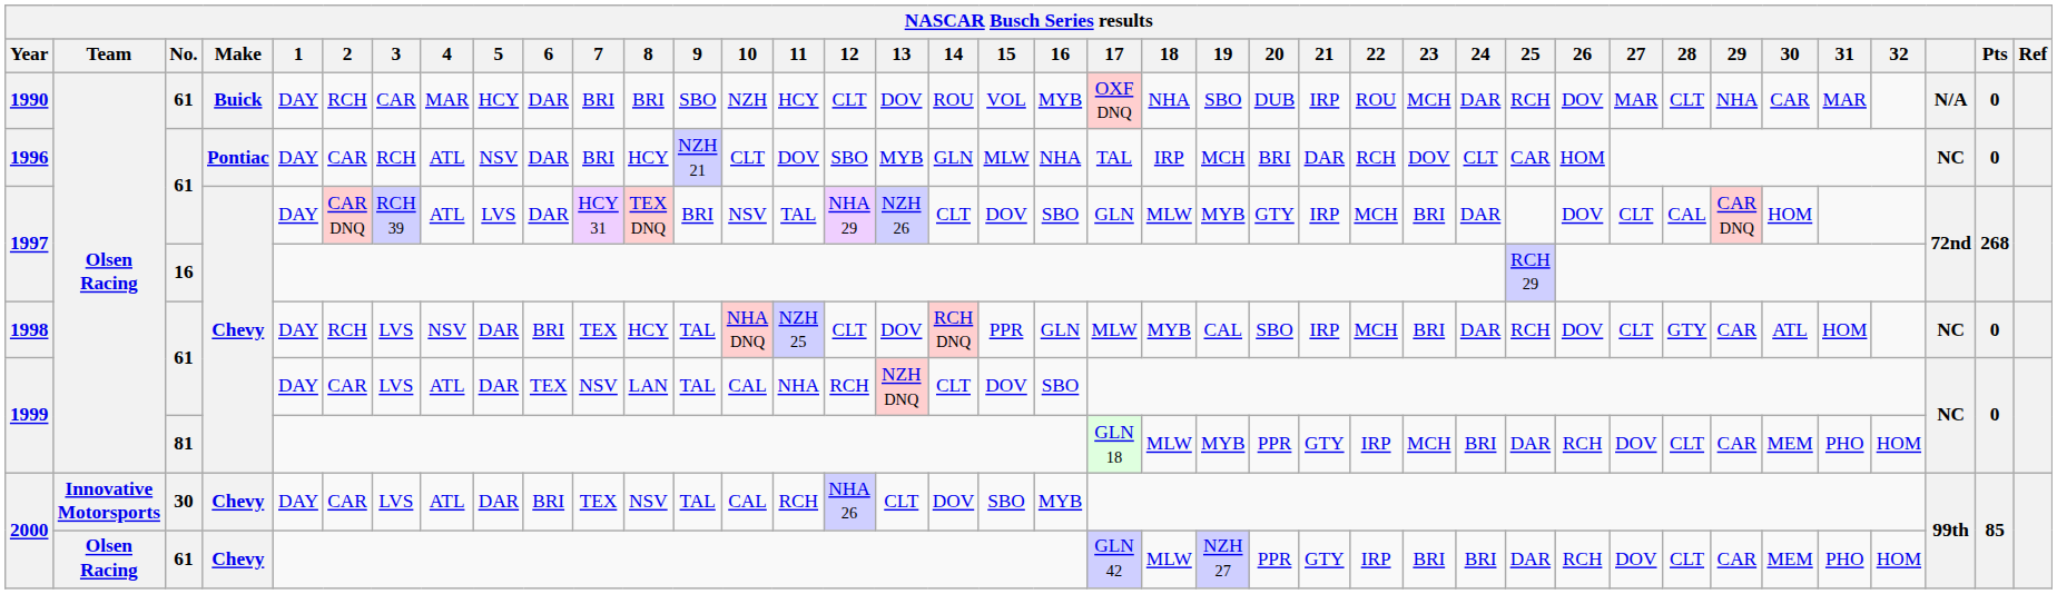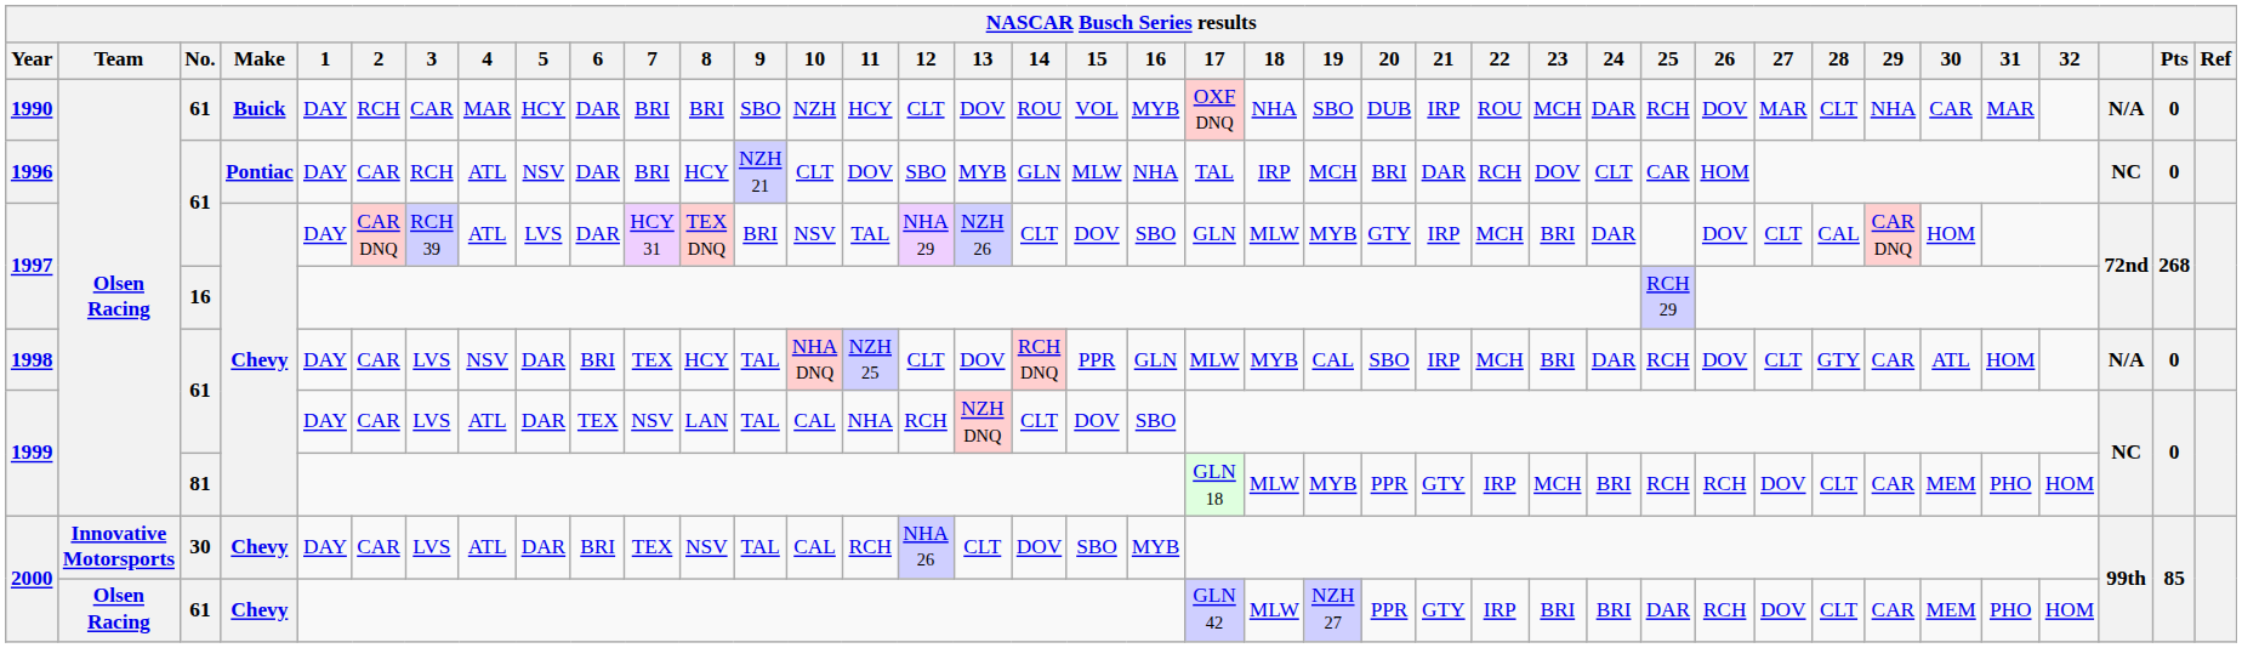1998 | 2: RCH -> CAR
1998 | column 37: NC -> N/A
1999 / 81 | 25: DAR -> RCH
